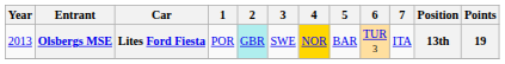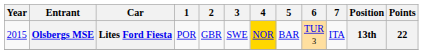Olsbergs MSE | Year: 2013 -> 2015
Olsbergs MSE | 2: paleturquoise background -> no background
Olsbergs MSE | Points: 19 -> 22
